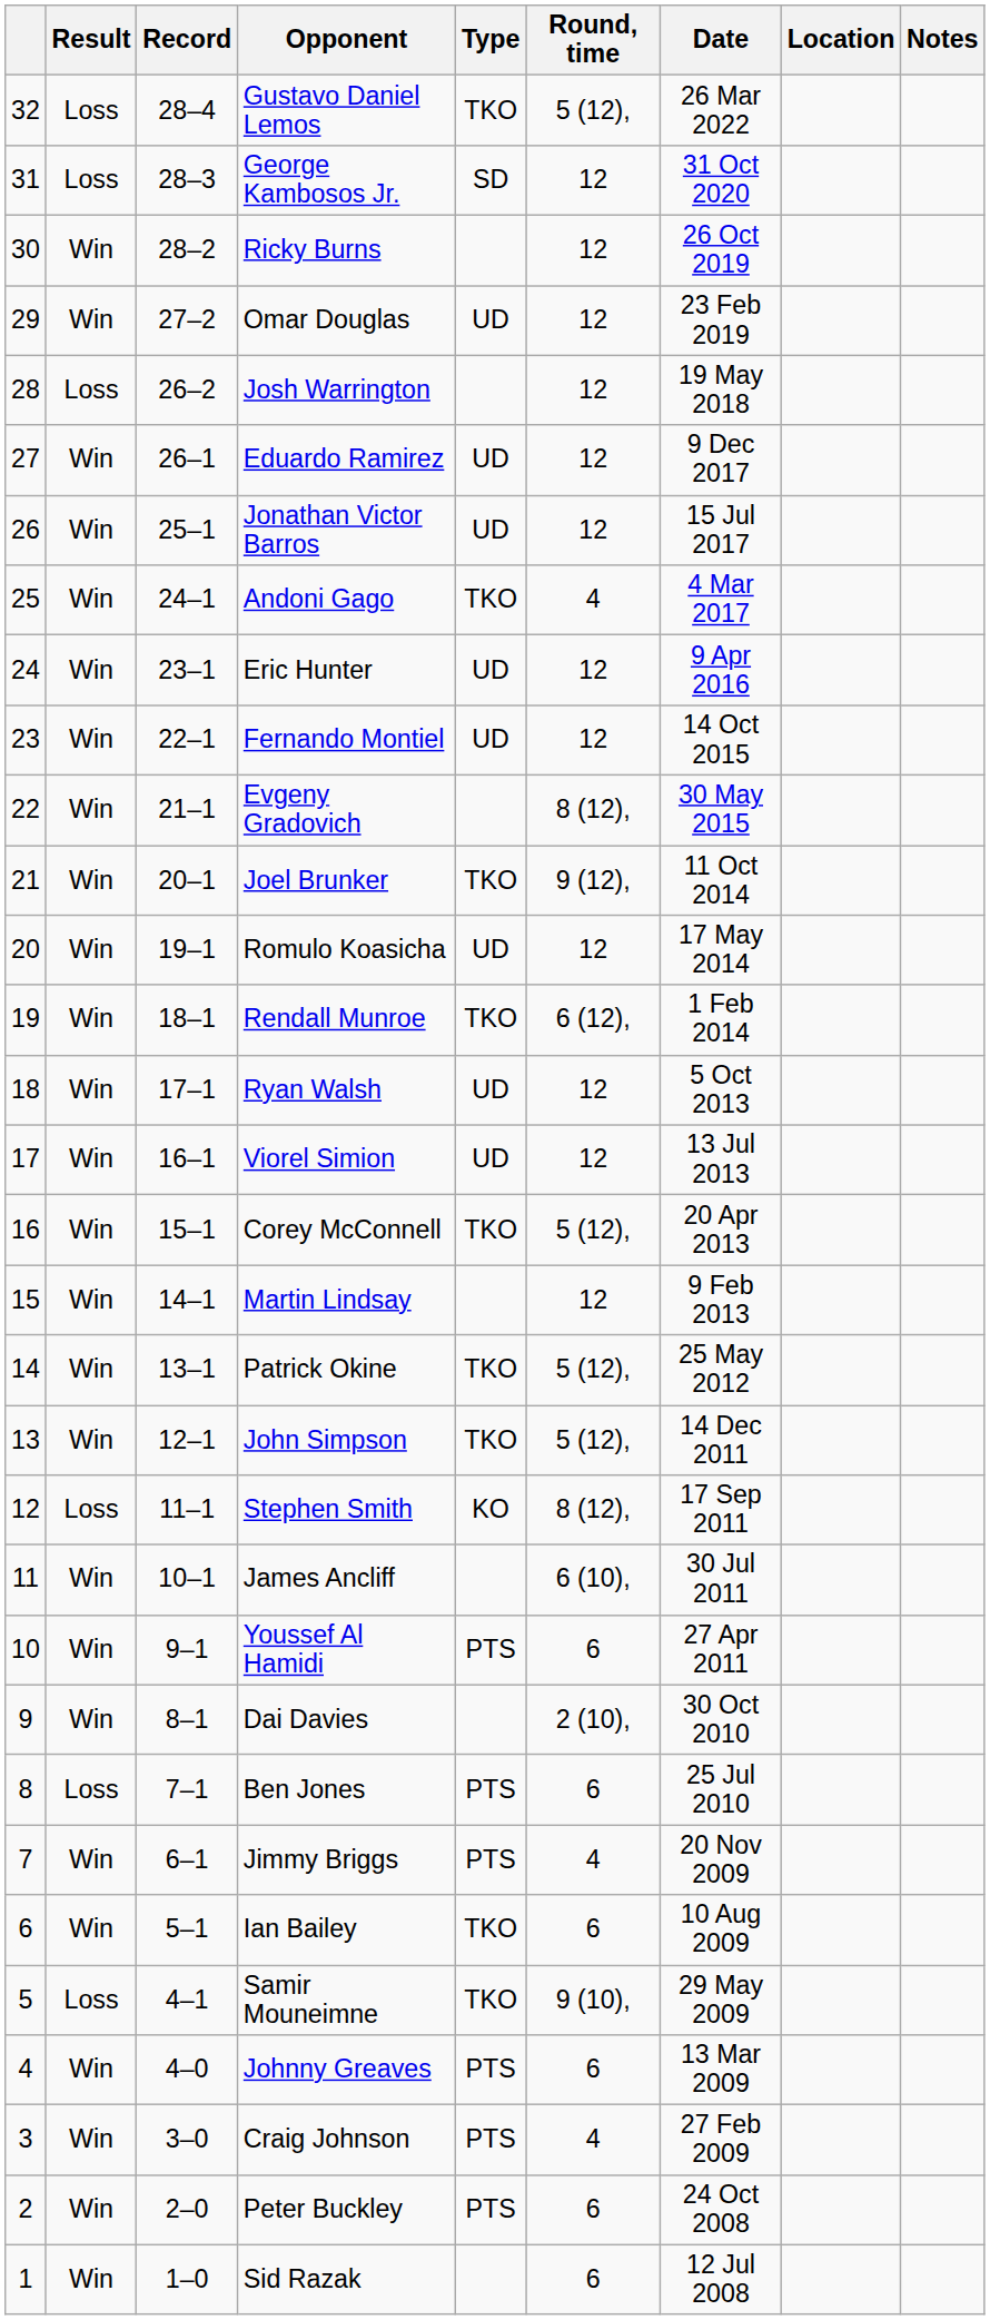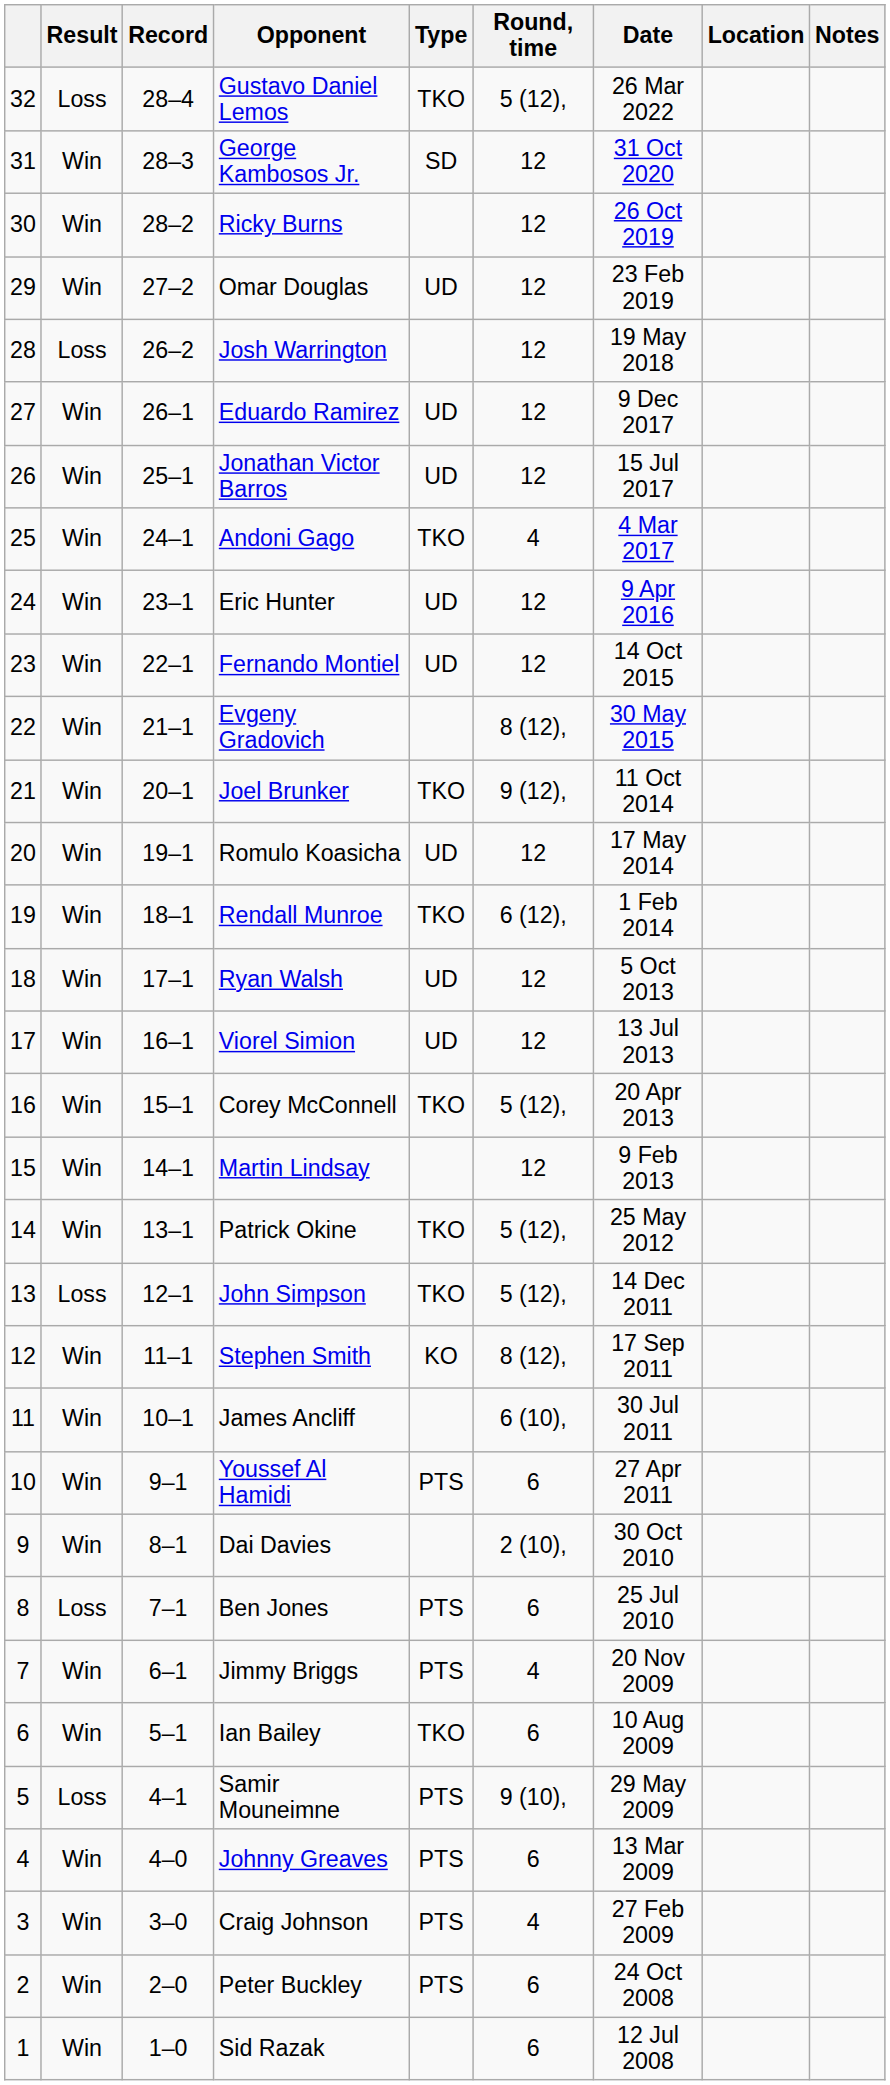George Kambosos Jr. | Result: Loss -> Win
John Simpson | Result: Win -> Loss
Stephen Smith | Result: Loss -> Win
Samir Mouneimne | Type: TKO -> PTS
